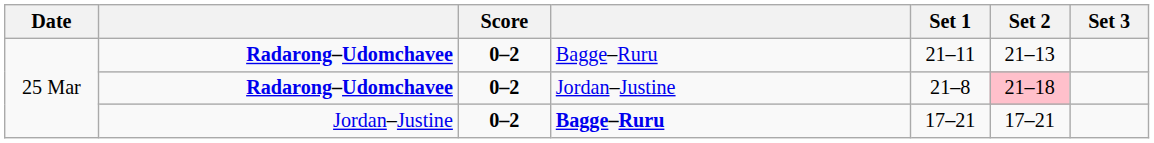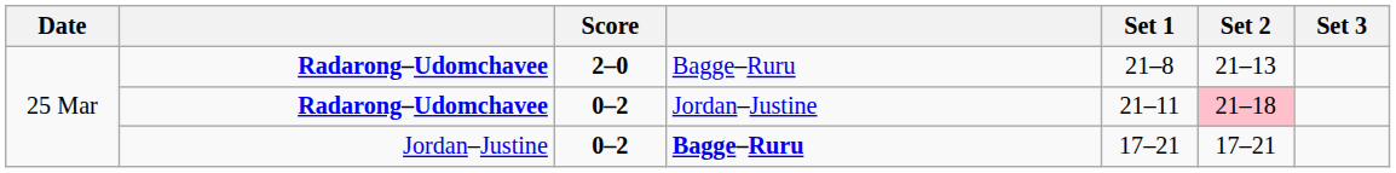Radarong–Udomchavee / Bagge–Ruru | Score: 0–2 -> 2–0
Radarong–Udomchavee / Bagge–Ruru | Set 1: 21–11 -> 21–8
Radarong–Udomchavee / Jordan–Justine | Set 1: 21–8 -> 21–11
